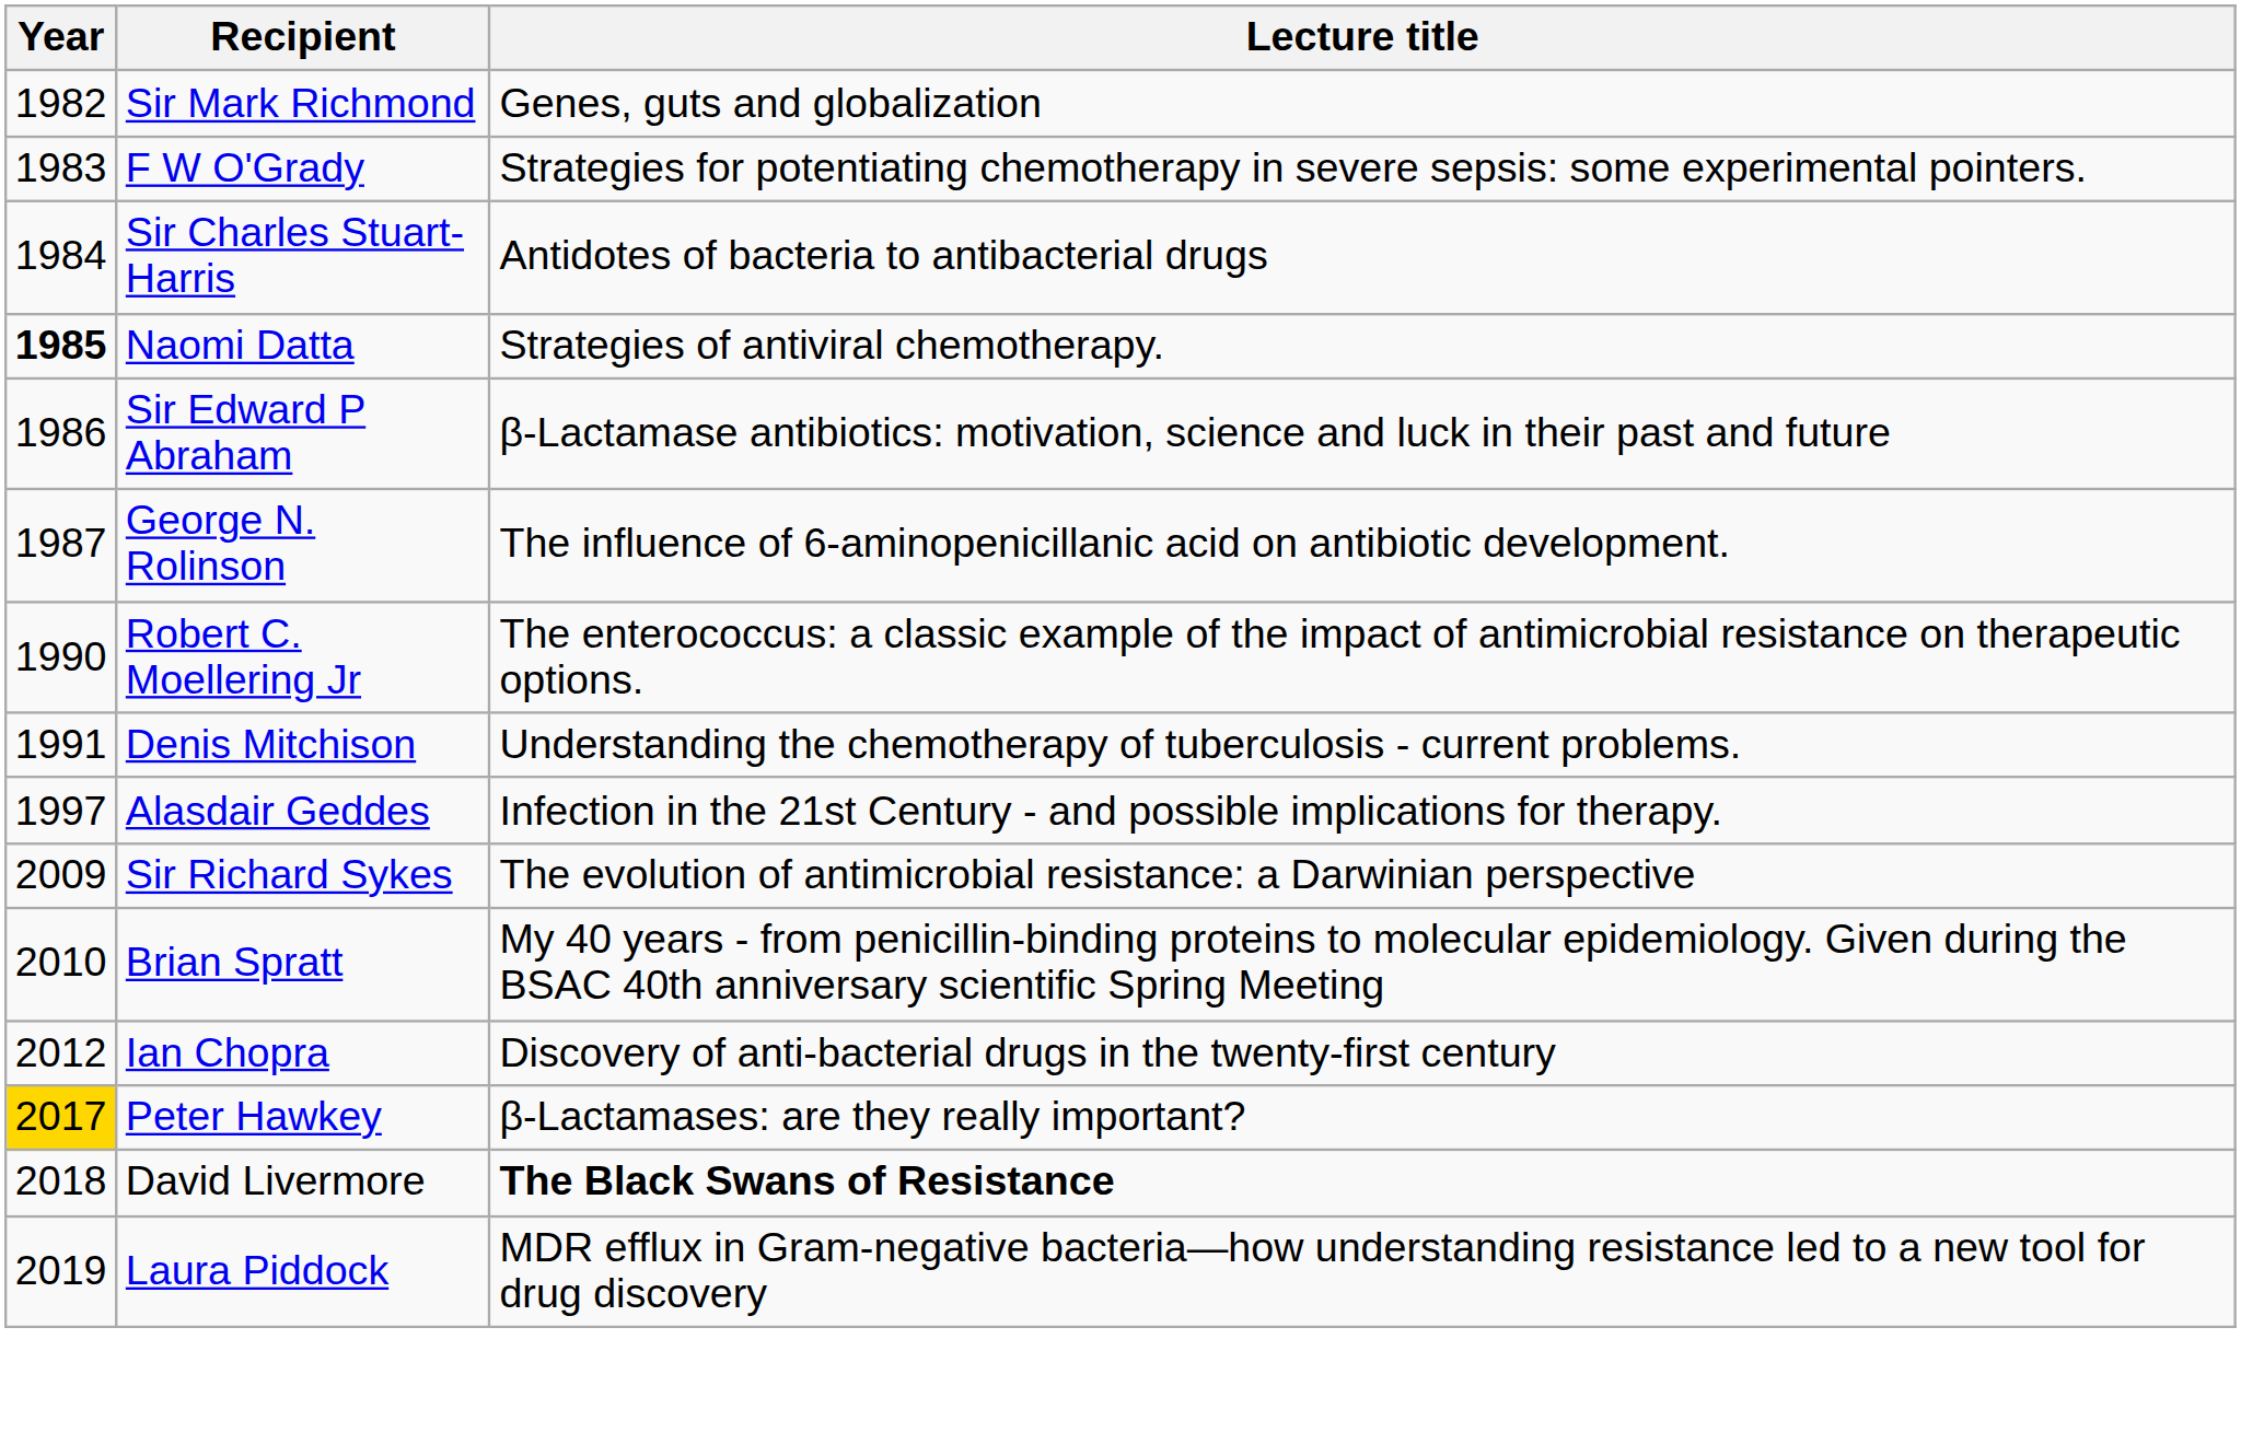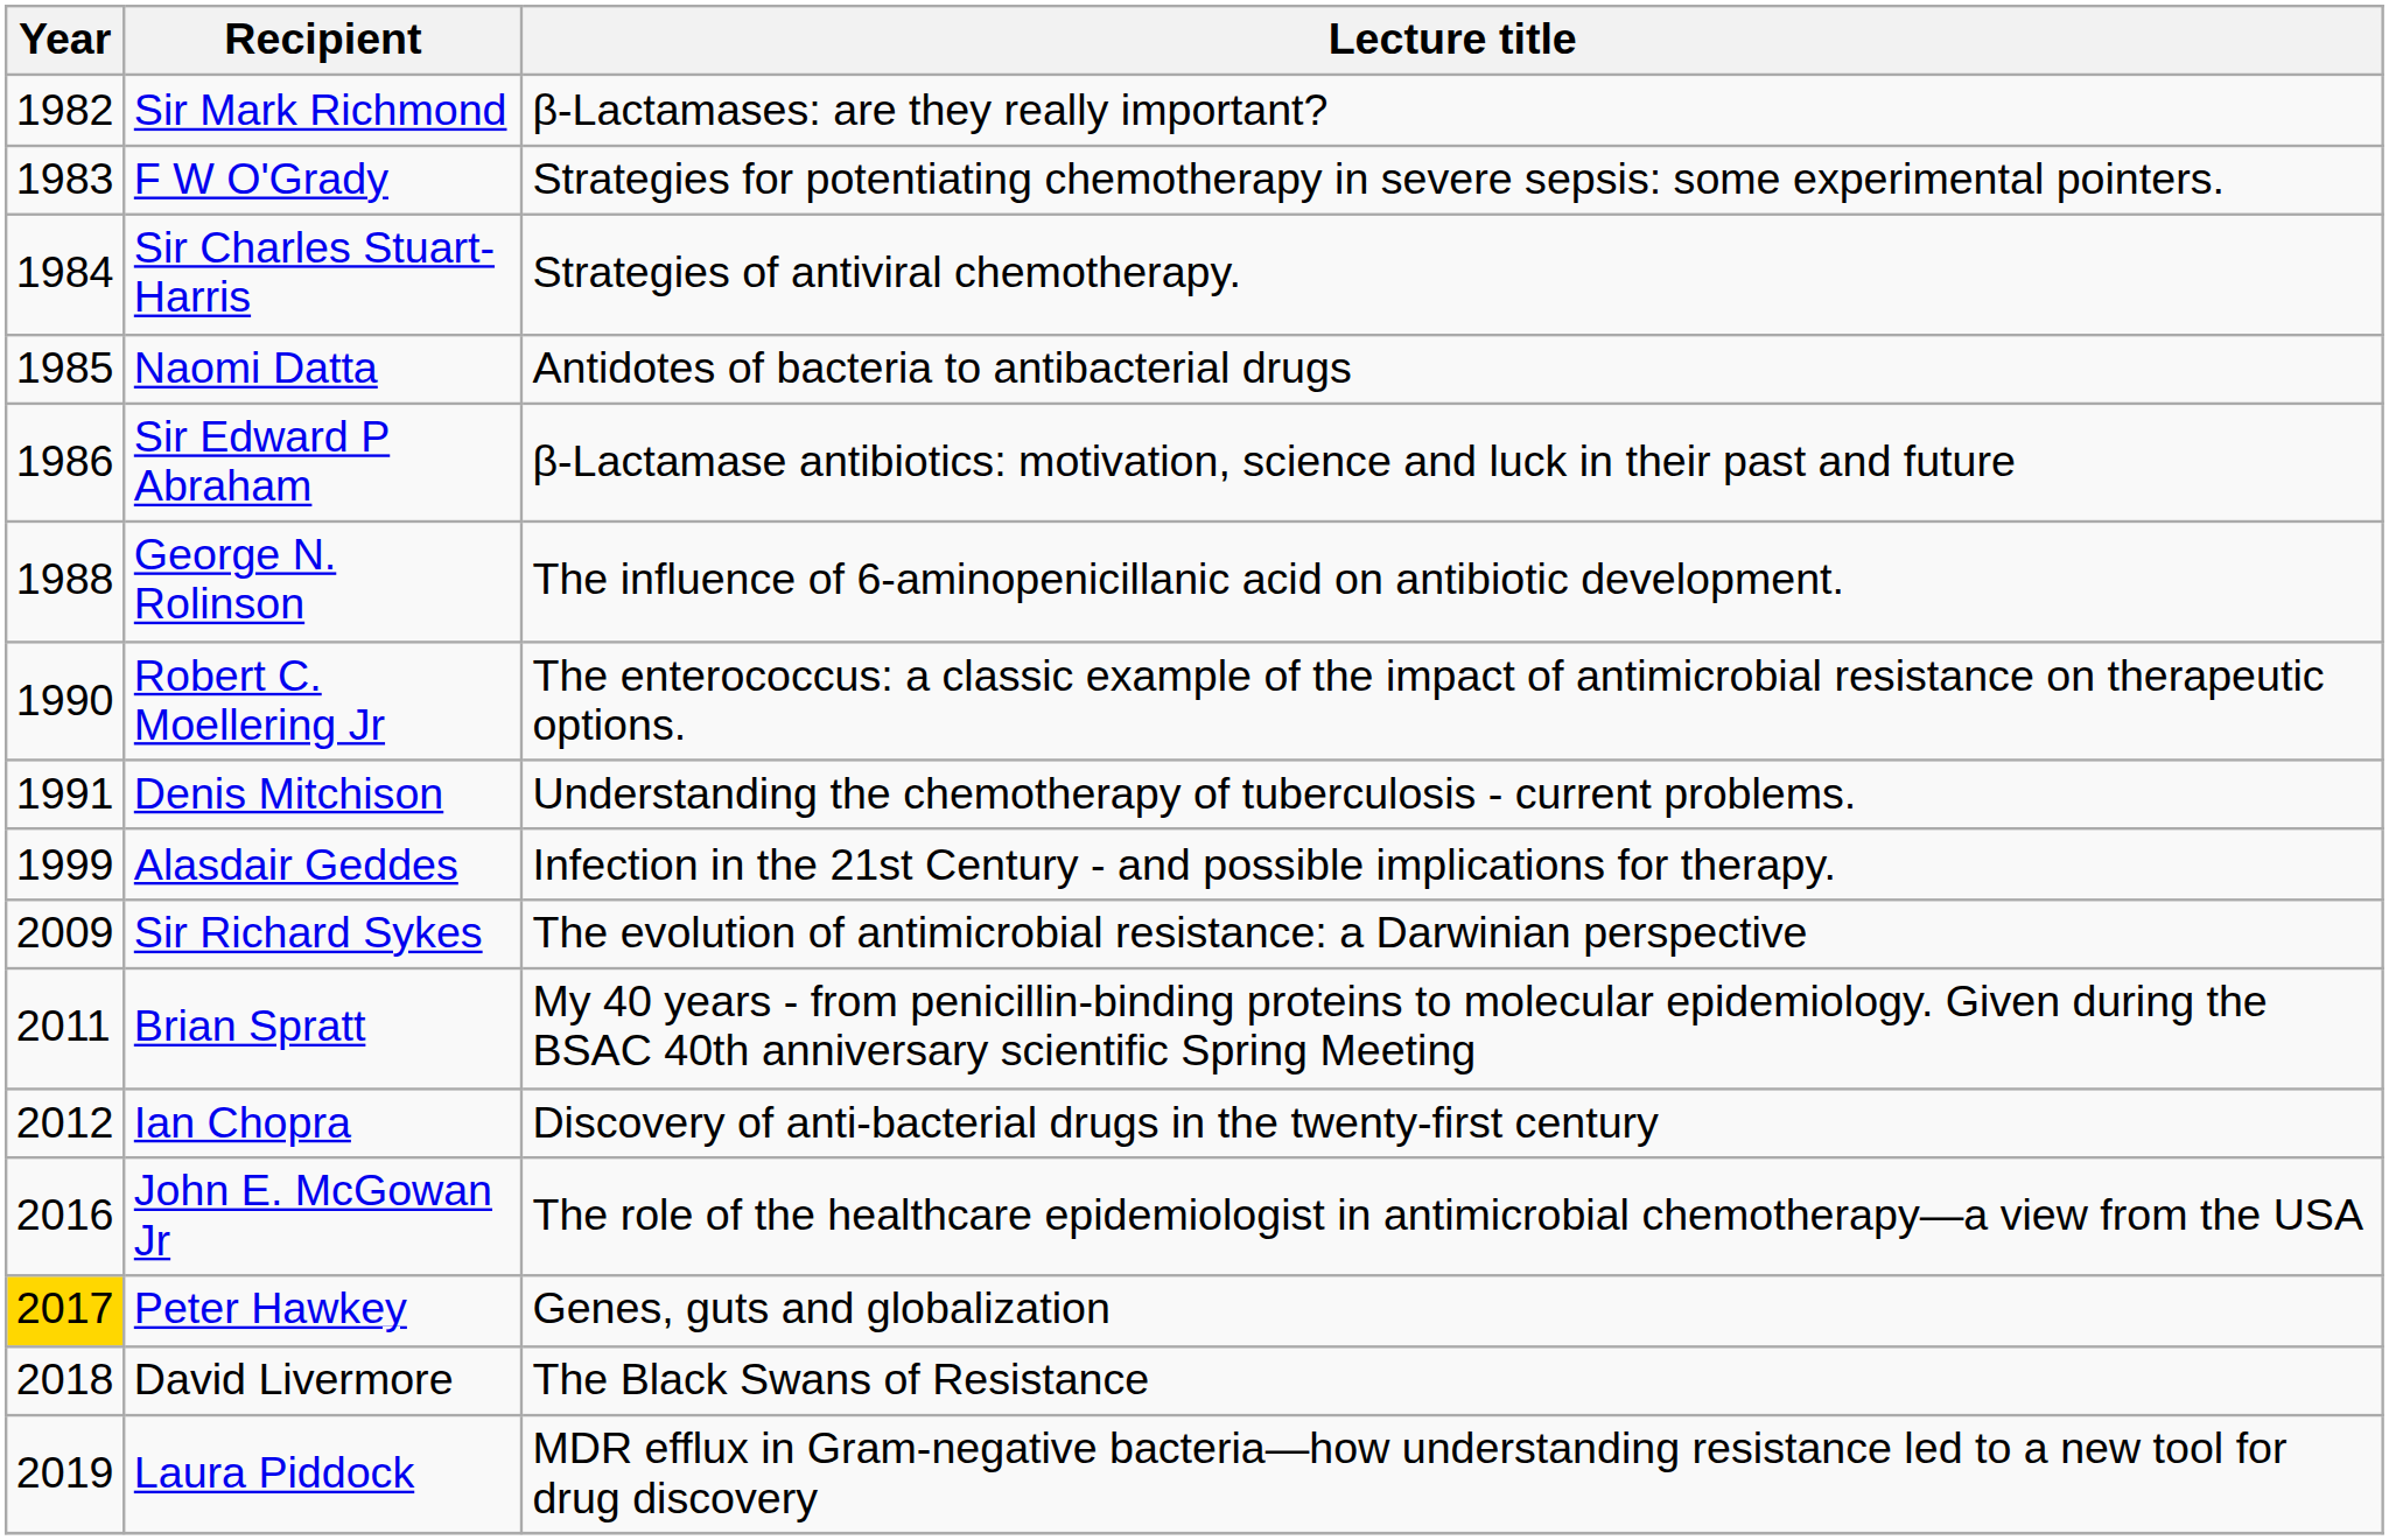Sir Mark Richmond | Lecture title: Genes, guts and globalization -> β-Lactamases: are they really important?
Sir Charles Stuart-Harris | Lecture title: Antidotes of bacteria to antibacterial drugs -> Strategies of antiviral chemotherapy.
Naomi Datta | Year: bold -> normal
Naomi Datta | Lecture title: Strategies of antiviral chemotherapy. -> Antidotes of bacteria to antibacterial drugs
George N. Rolinson | Year: 1987 -> 1988
Alasdair Geddes | Year: 1997 -> 1999
Brian Spratt | Year: 2010 -> 2011
+ row: 2016 | John E. McGowan Jr | The role of the healthcare epidemiologist in antimicrobial chemotherapy—a view from the USA
Peter Hawkey | Lecture title: β-Lactamases: are they really important? -> Genes, guts and globalization
David Livermore | Lecture title: bold -> normal
